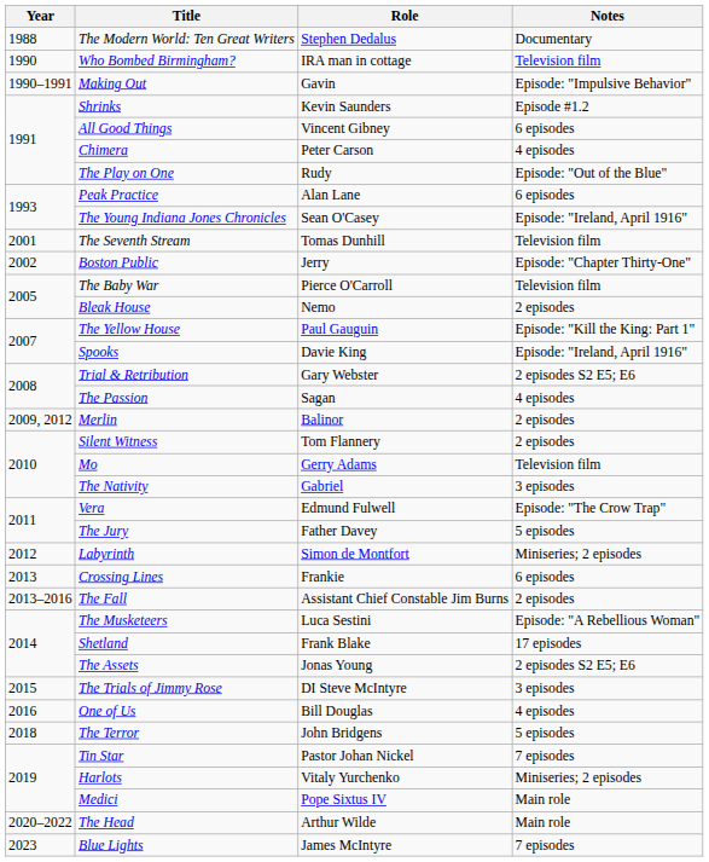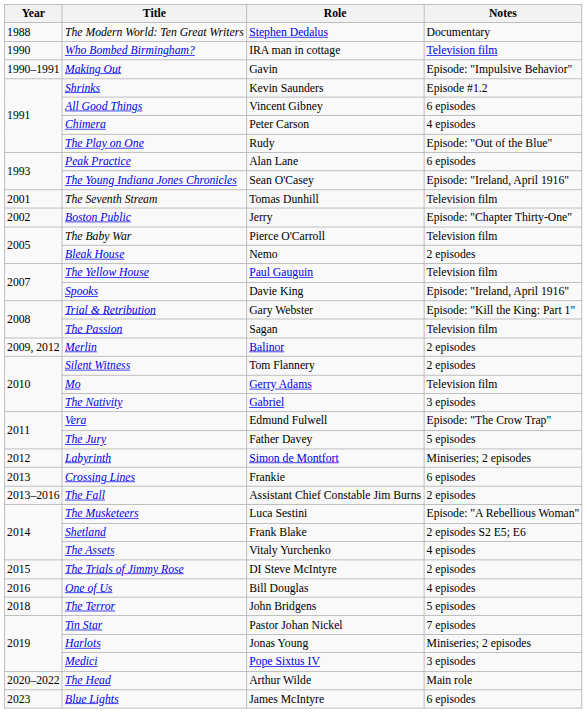The Yellow House | Notes: Episode: "Kill the King: Part 1" -> Television film
Trial & Retribution | Notes: 2 episodes S2 E5; E6 -> Episode: "Kill the King: Part 1"
The Passion | Notes: 4 episodes -> Television film
Shetland | Notes: 17 episodes -> 2 episodes S2 E5; E6
The Assets | Role: Jonas Young -> Vitaly Yurchenko
The Assets | Notes: 2 episodes S2 E5; E6 -> 4 episodes
The Trials of Jimmy Rose | Notes: 3 episodes -> 2 episodes
Harlots | Role: Vitaly Yurchenko -> Jonas Young
Medici | Notes: Main role -> 3 episodes
Blue Lights | Notes: 7 episodes -> 6 episodes
